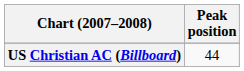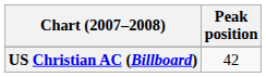US Christian AC (Billboard) | Peak position: 44 -> 42
